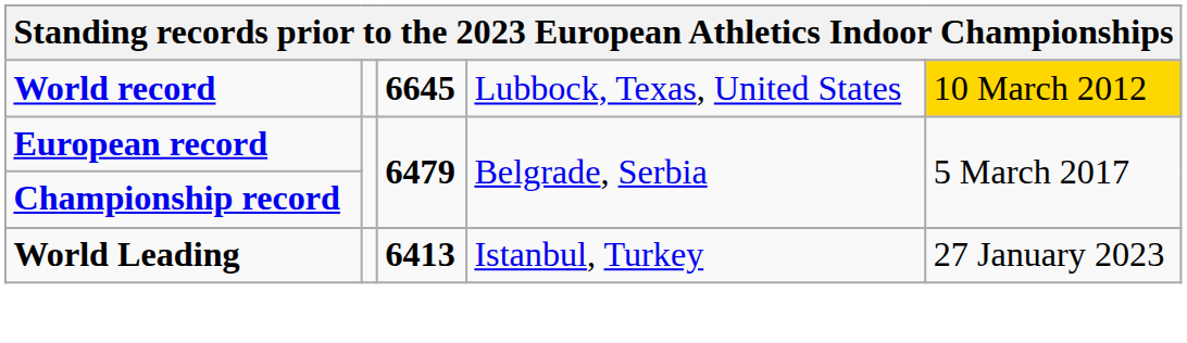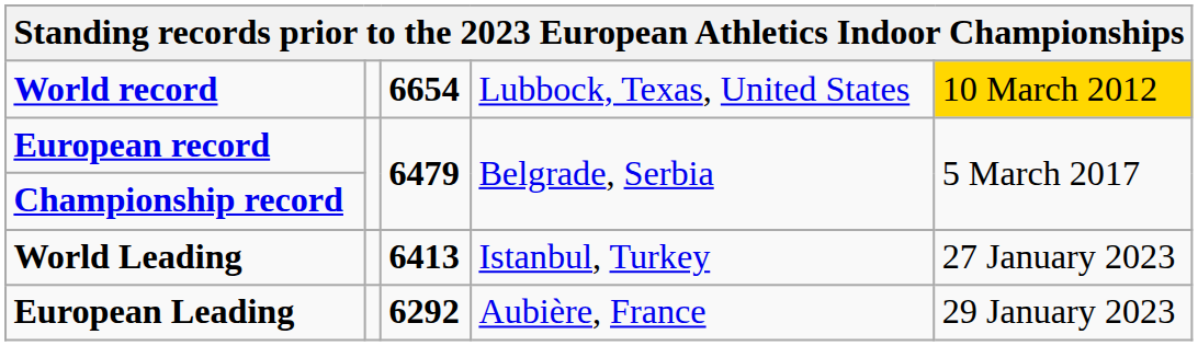World record | column 3: 6645 -> 6654
+ row: European Leading | 6292 | Aubière, France | 29 January 2023
